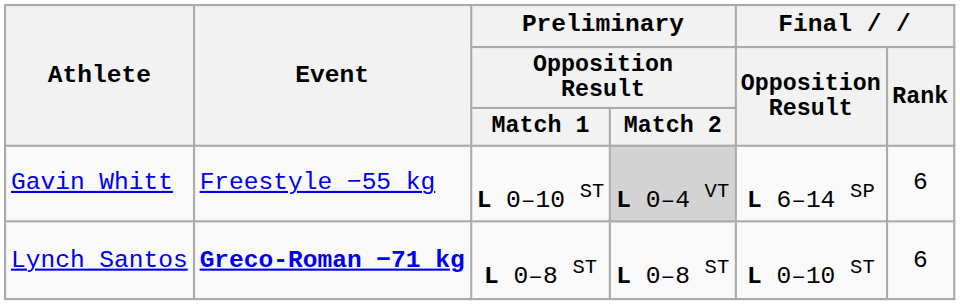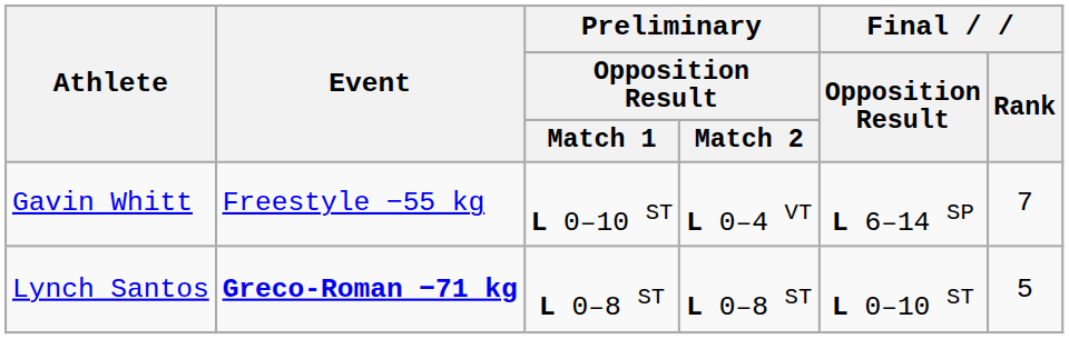Gavin Whitt | Preliminary / Opposition Result / Match 2: lightgrey background -> no background
Gavin Whitt | Final / Rank: 6 -> 7
Lynch Santos | Final / Rank: 6 -> 5
